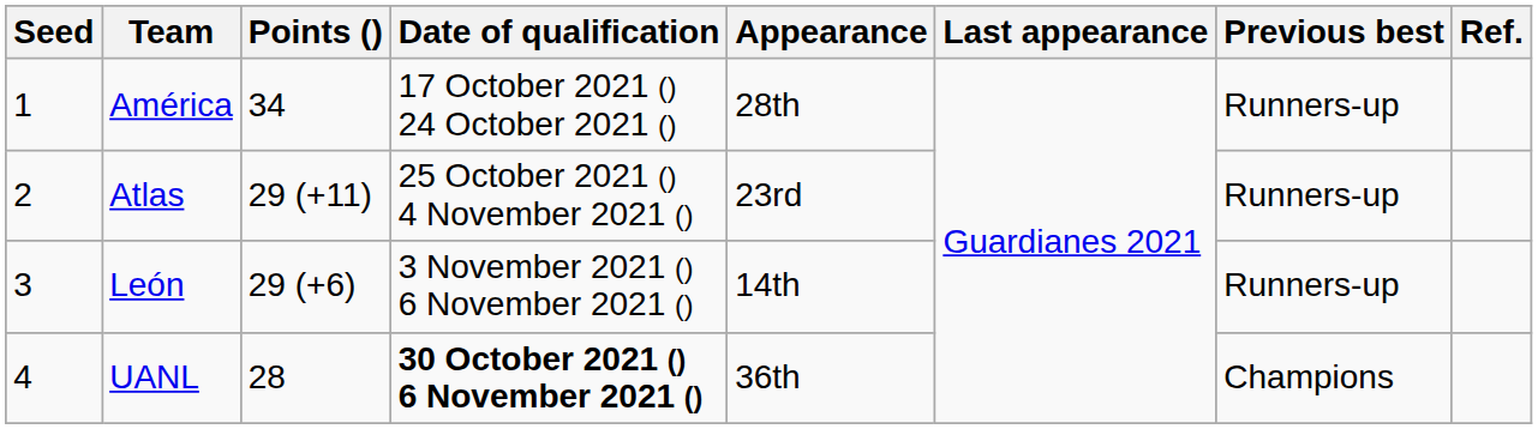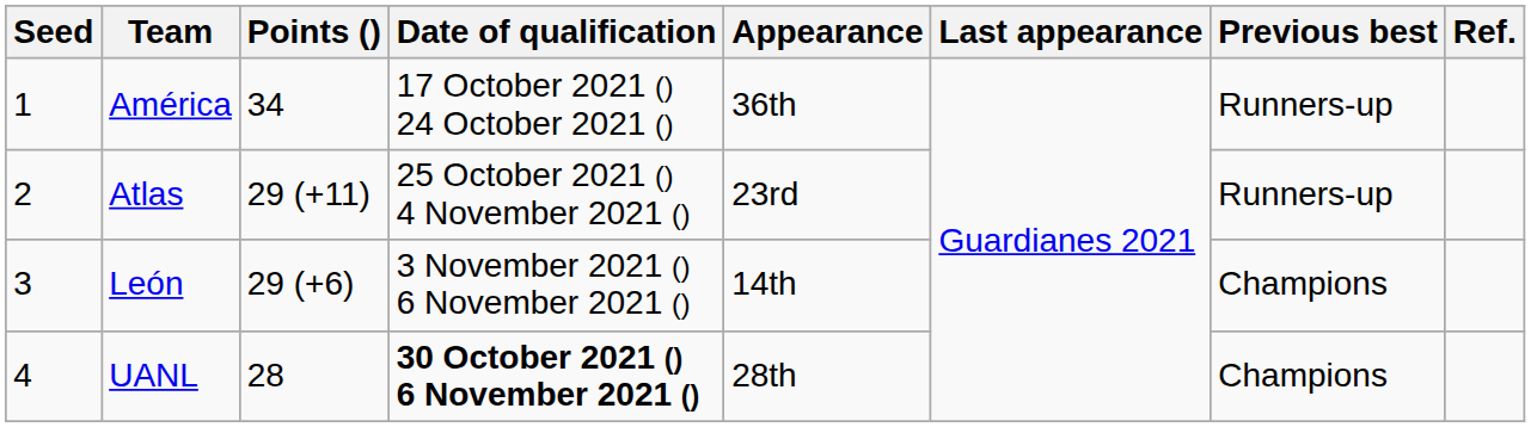América | Appearance: 28th -> 36th
León | Previous best: Runners-up -> Champions
UANL | Appearance: 36th -> 28th
